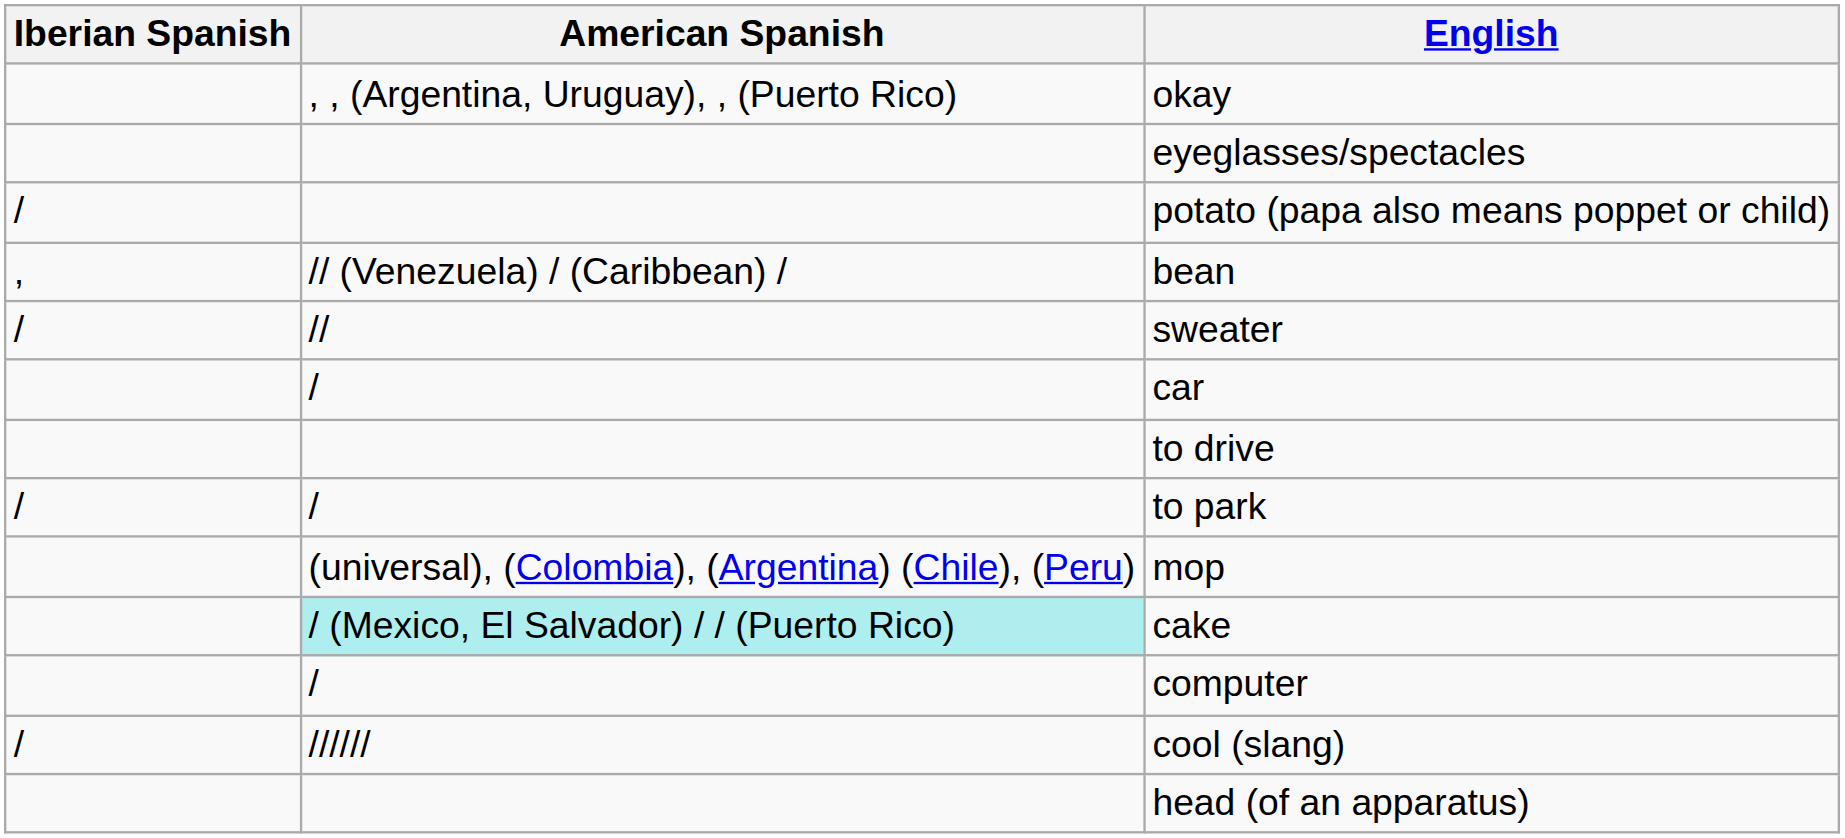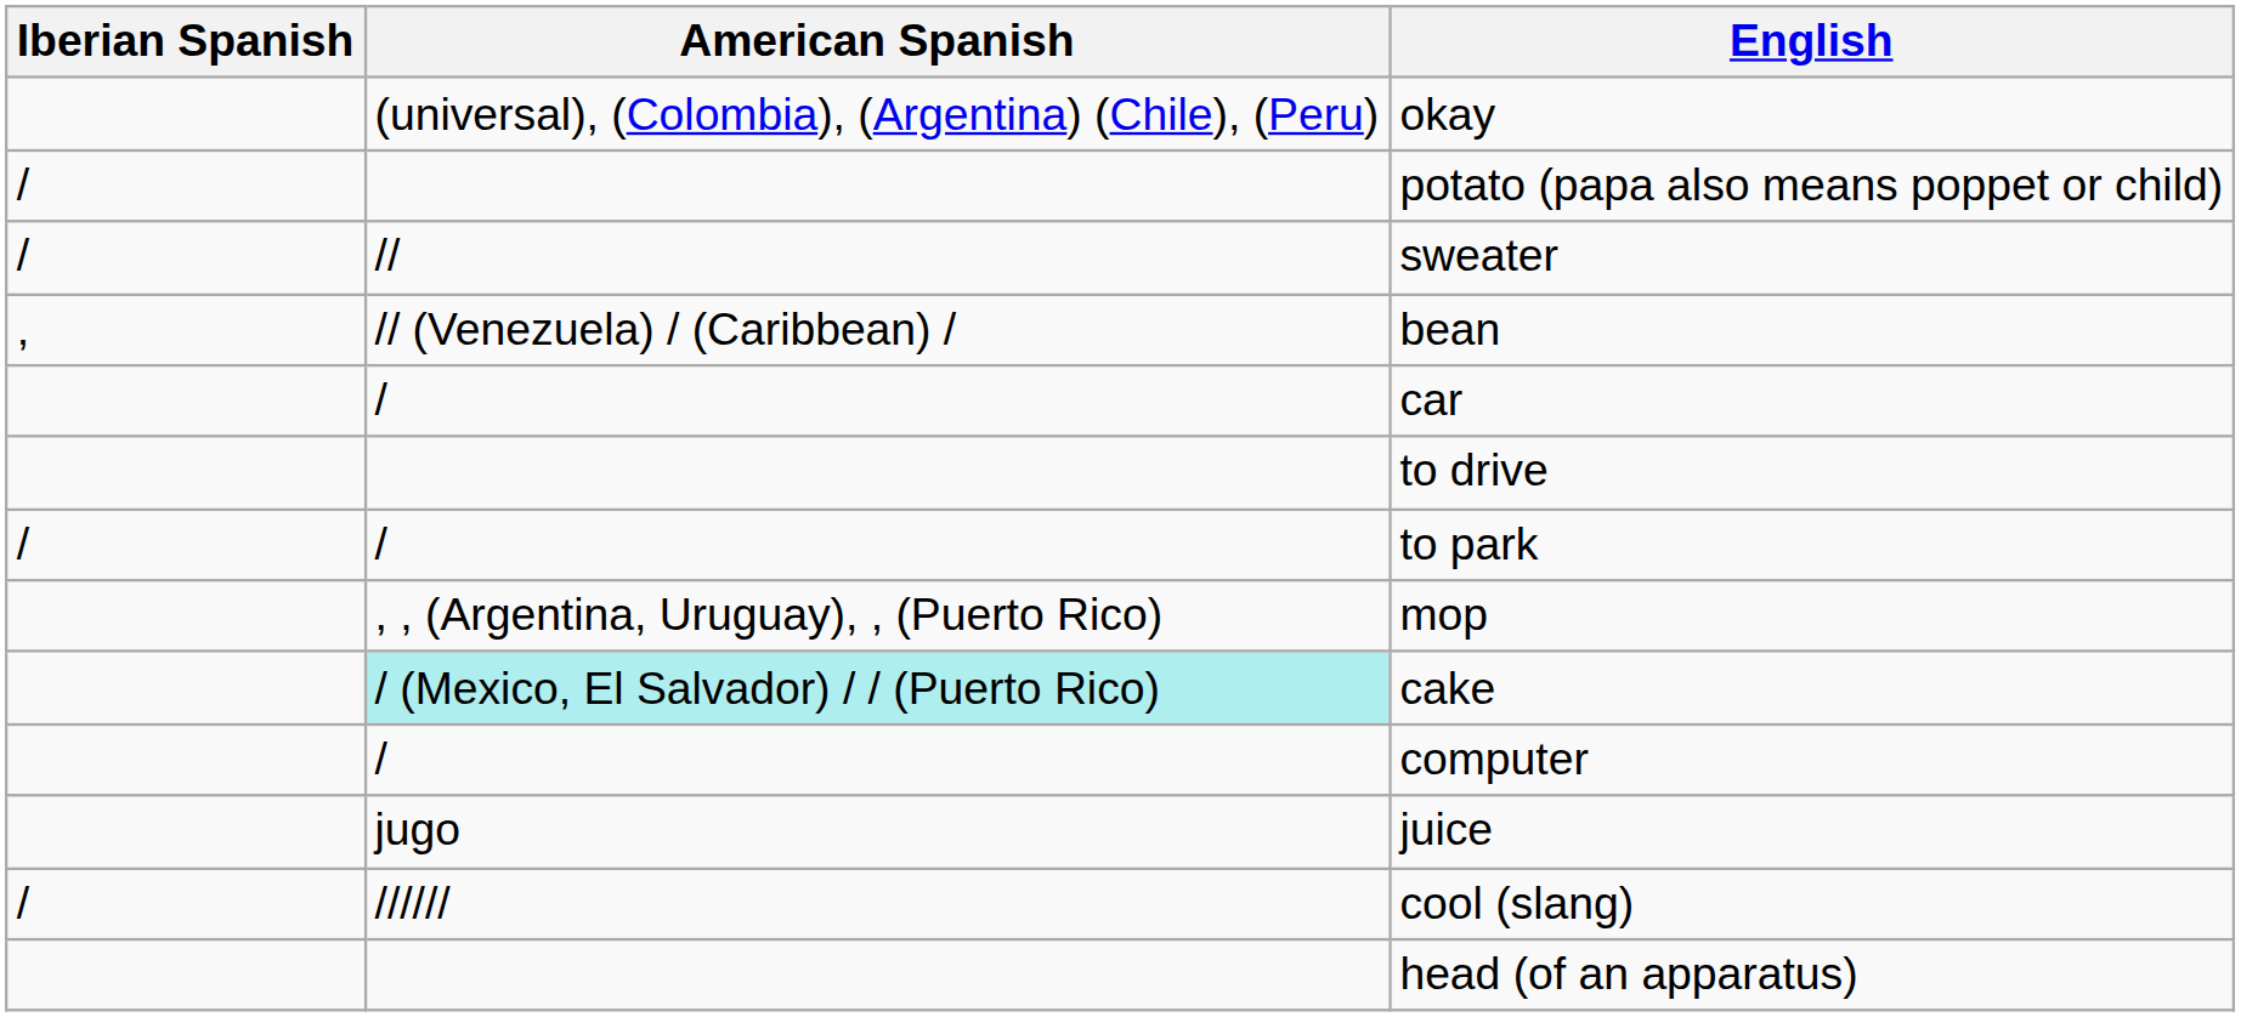okay | American Spanish: , , (Argentina, Uruguay), , (Puerto Rico) -> (universal), (Colombia), (Argentina) (Chile), (Peru)
- row: eyeglasses/spectacles
rows swapped: bean <-> sweater
mop | American Spanish: (universal), (Colombia), (Argentina) (Chile), (Peru) -> , , (Argentina, Uruguay), , (Puerto Rico)
+ row: jugo | juice
